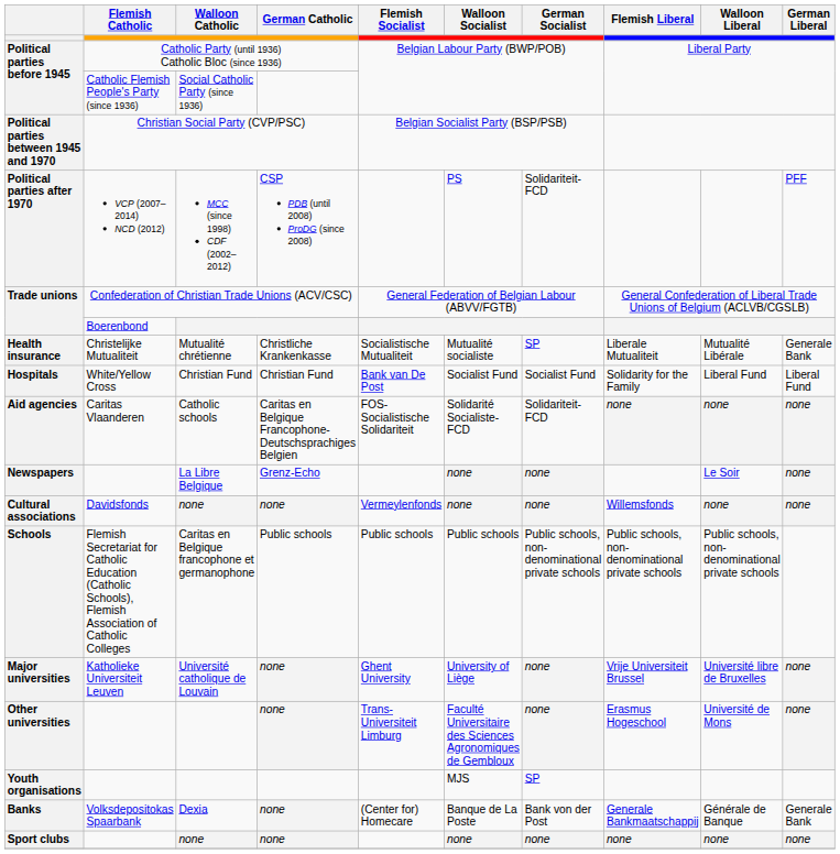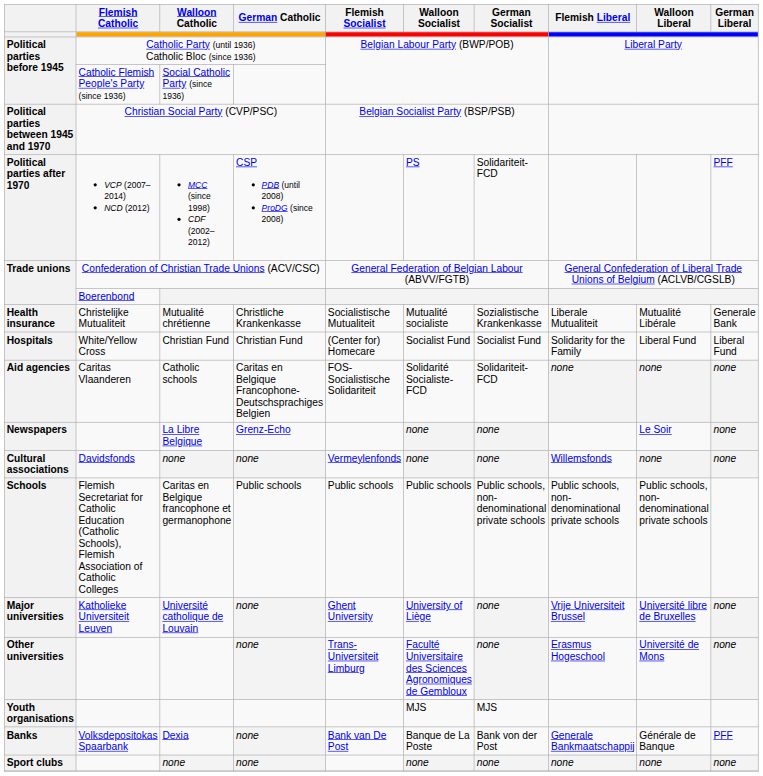Health insurance | German Socialist: SP -> Sozialistische Krankenkasse
Hospitals | Flemish Socialist: Bank van De Post -> (Center for) Homecare
Youth organisations | German Socialist: SP -> MJS
Banks | Flemish Socialist: (Center for) Homecare -> Bank van De Post
Banks | German Liberal: Generale Bank -> PFF
